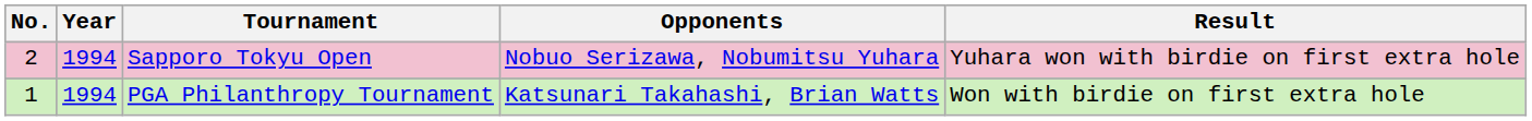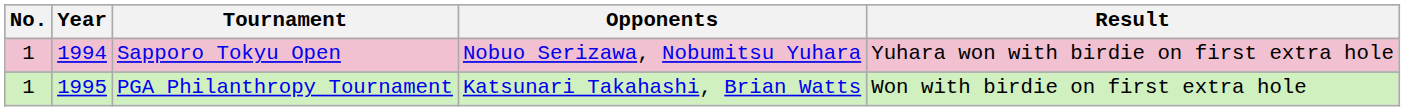Sapporo Tokyu Open | No.: 2 -> 1
PGA Philanthropy Tournament | Year: 1994 -> 1995
